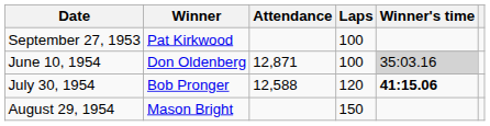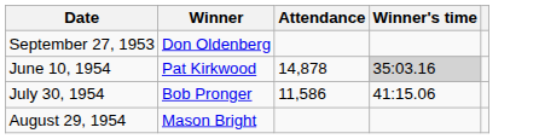- column: Laps | 100 | 100 | 120 | 150
September 27, 1953 | Winner: Pat Kirkwood -> Don Oldenberg
June 10, 1954 | Winner: Don Oldenberg -> Pat Kirkwood
June 10, 1954 | Attendance: 12,871 -> 14,878
July 30, 1954 | Attendance: 12,588 -> 11,586
July 30, 1954 | Winner's time: bold -> normal
